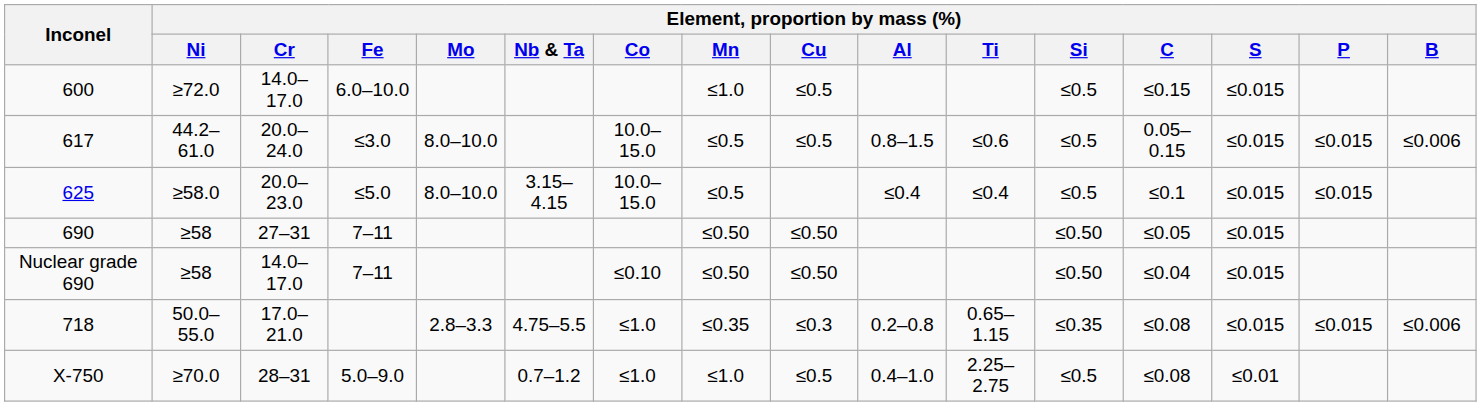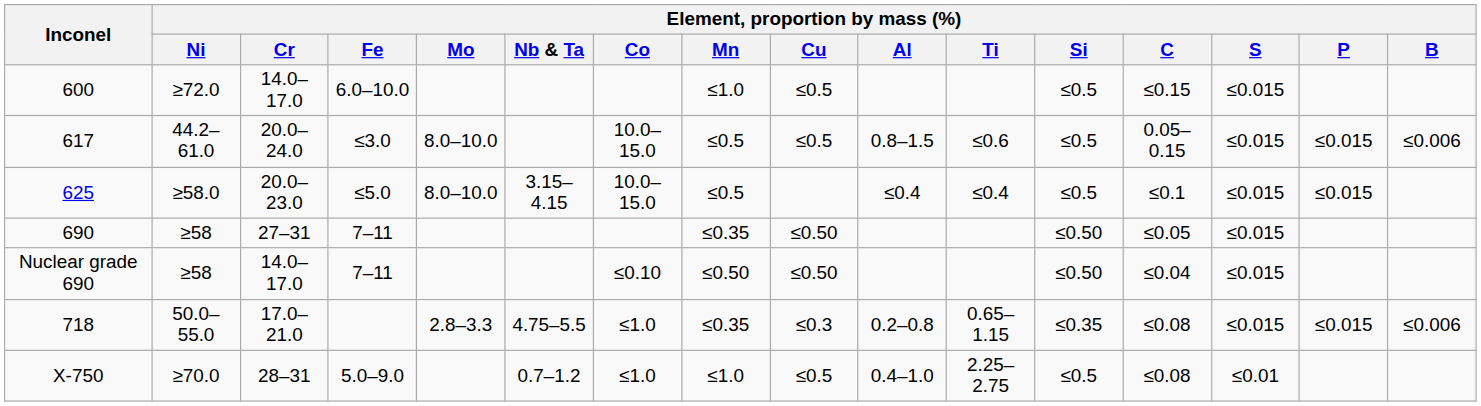690 | Element, proportion by mass (%) / Mn: ≤0.50 -> ≤0.35
